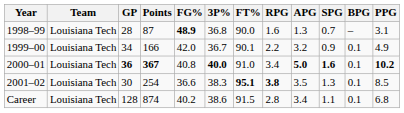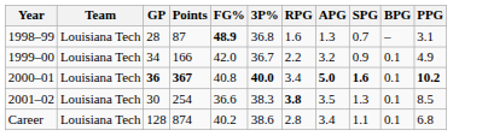- column: FT% | 90.0 | 90.1 | 91.0 | 95.1 | 91.5
